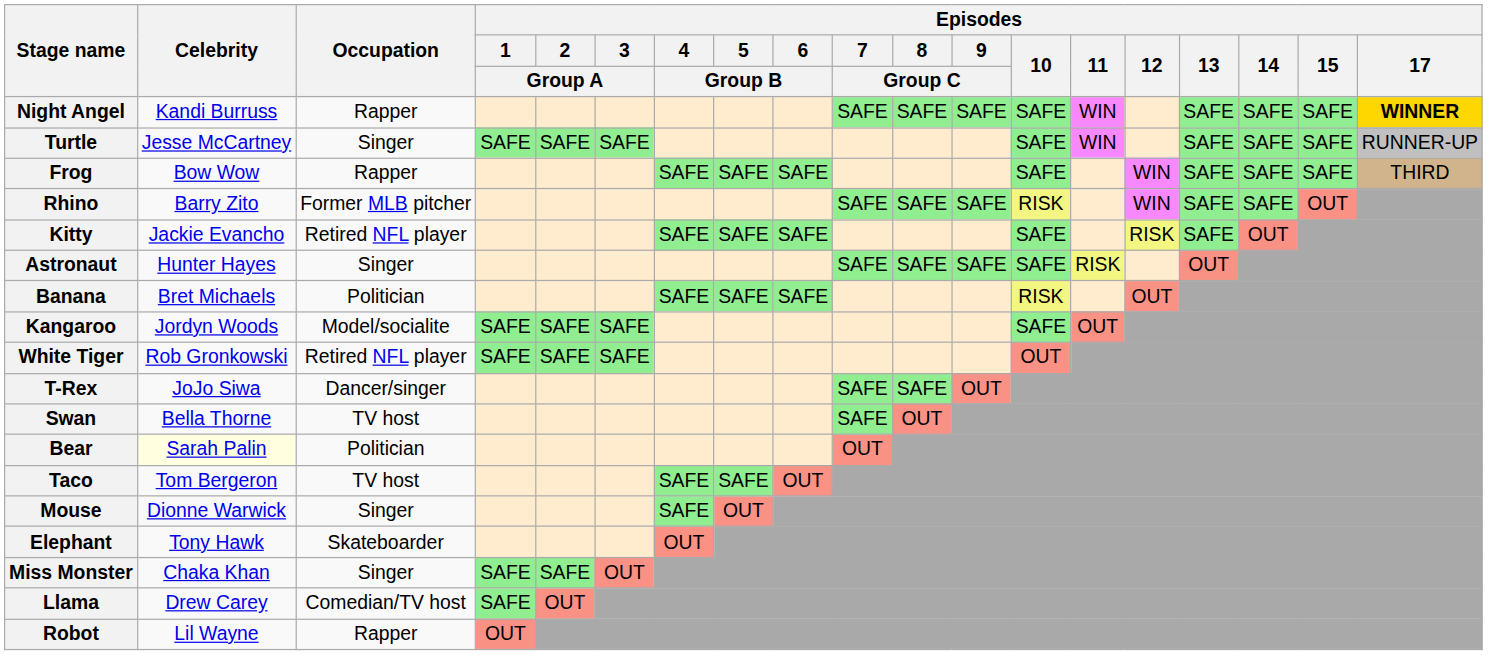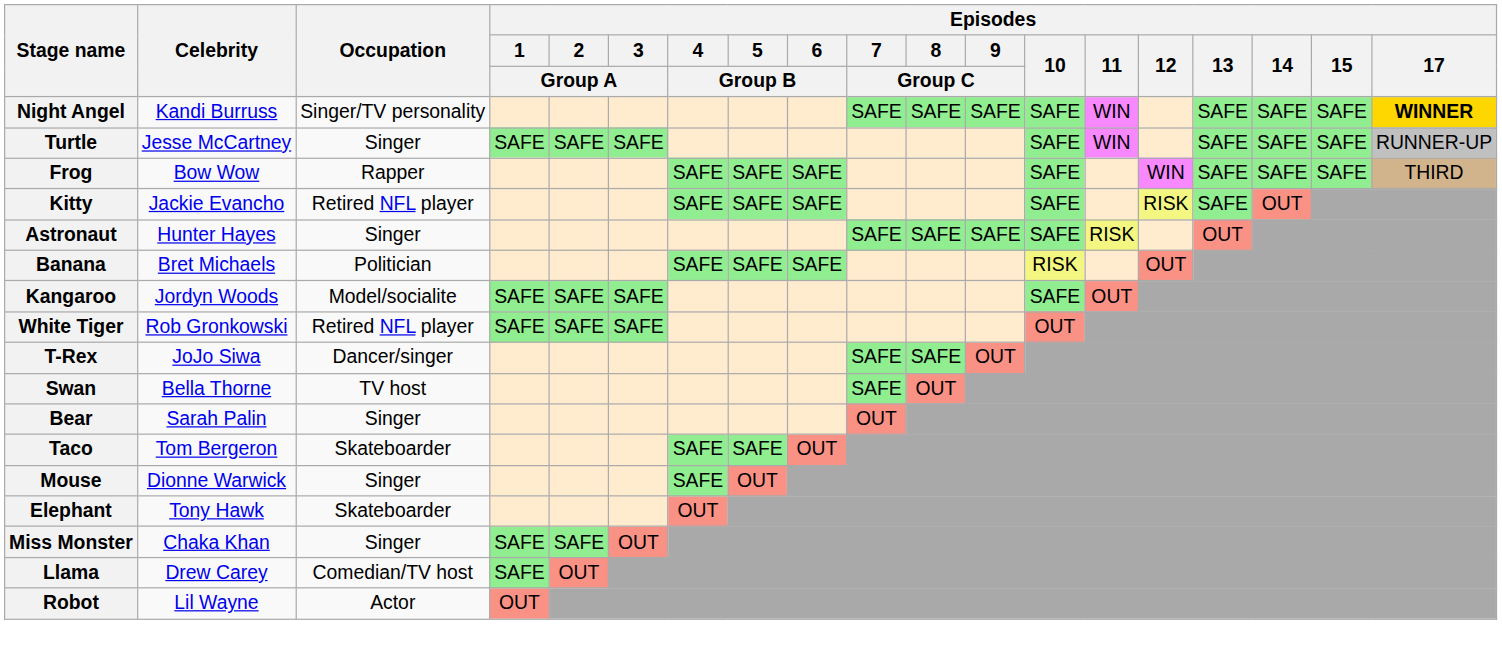Night Angel | Occupation: Rapper -> Singer/TV personality
- row: Rhino | Barry Zito | Former MLB pitcher | SAFE | SAFE | SAFE | RISK | WIN | SAFE | SAFE | OUT
Bear | Celebrity: lightyellow background -> no background
Bear | Occupation: Politician -> Singer
Taco | Occupation: TV host -> Skateboarder
Robot | Occupation: Rapper -> Actor
